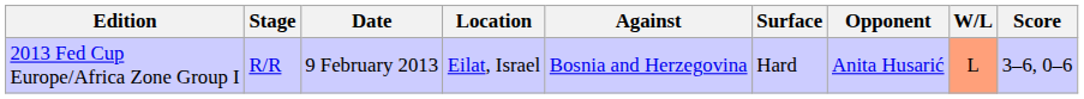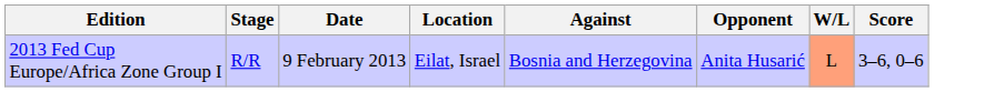- column: Surface | Hard
